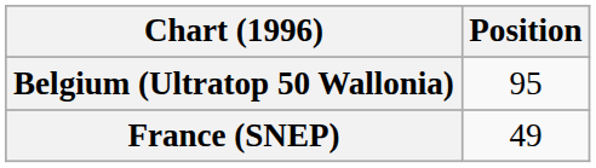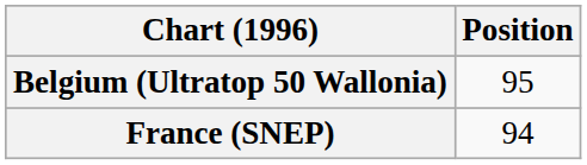France (SNEP) | Position: 49 -> 94
